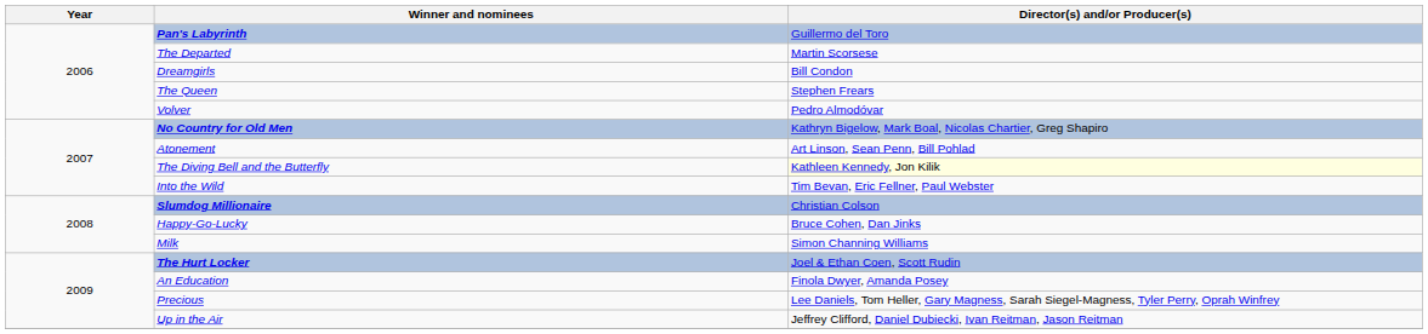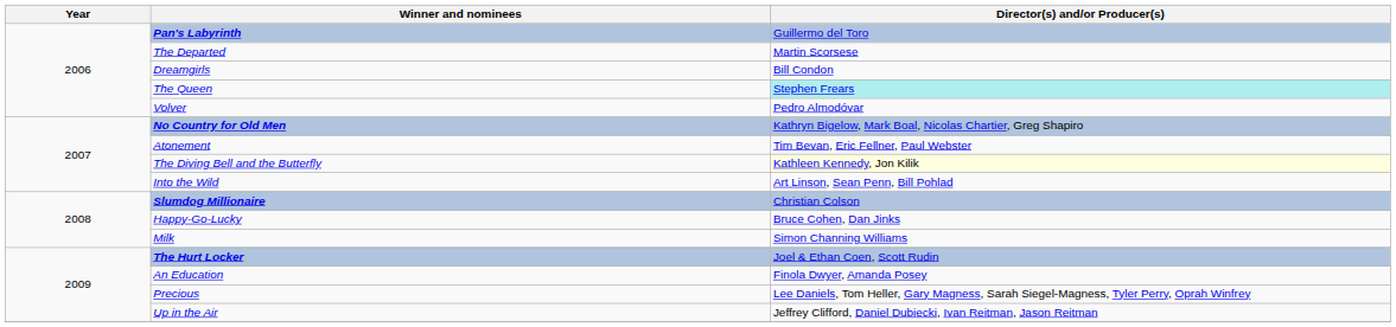The Queen | Director(s) and/or Producer(s): no background -> paleturquoise background
Atonement | Director(s) and/or Producer(s): Art Linson, Sean Penn, Bill Pohlad -> Tim Bevan, Eric Fellner, Paul Webster
Into the Wild | Director(s) and/or Producer(s): Tim Bevan, Eric Fellner, Paul Webster -> Art Linson, Sean Penn, Bill Pohlad
